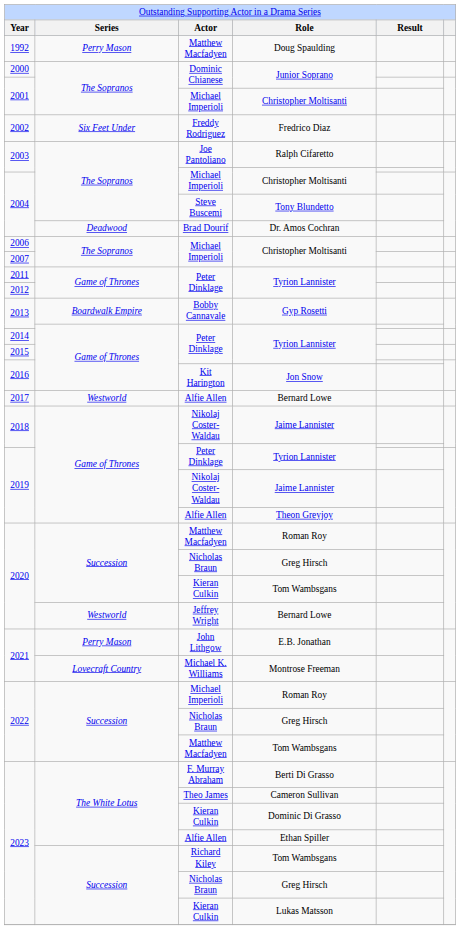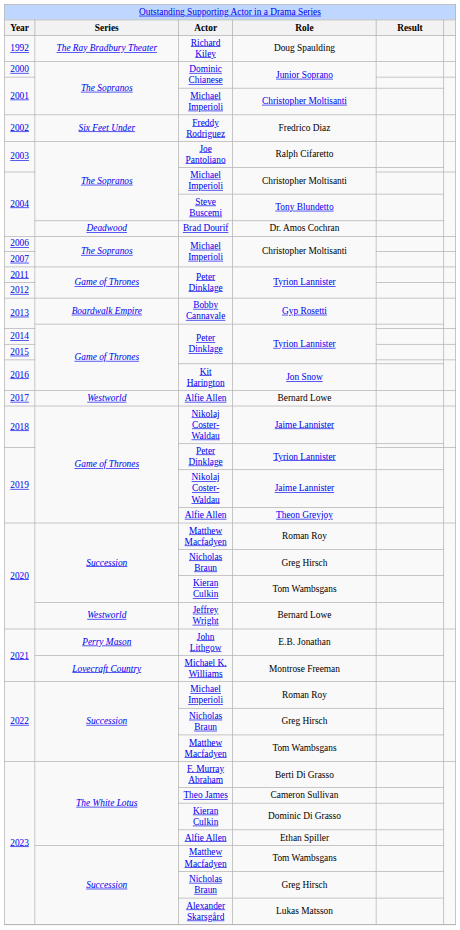Doug Spaulding | column 2: Perry Mason -> The Ray Bradbury Theater
Doug Spaulding | column 3: Matthew Macfadyen -> Richard Kiley
2023 / Tom Wambsgans | column 3: Richard Kiley -> Matthew Macfadyen
Lukas Matsson | column 3: Kieran Culkin -> Alexander Skarsgård
